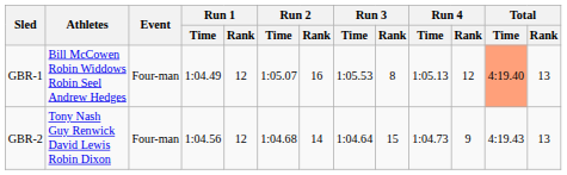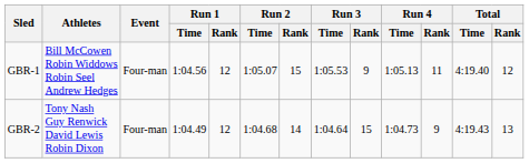GBR-1 | Run 1 / Time: 1:04.49 -> 1:04.56
GBR-1 | Run 2 / Rank: 16 -> 15
GBR-1 | Run 3 / Rank: 8 -> 9
GBR-1 | Run 4 / Rank: 12 -> 11
GBR-1 | Total / Time: lightsalmon background -> no background
GBR-1 | Total / Rank: 13 -> 12
GBR-2 | Run 1 / Time: 1:04.56 -> 1:04.49
